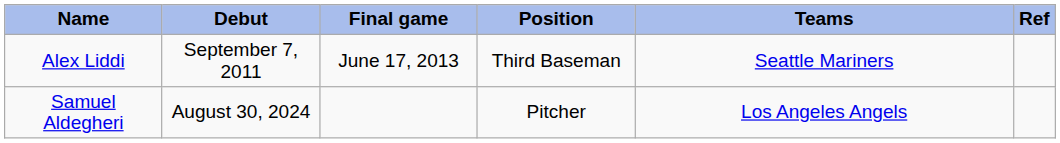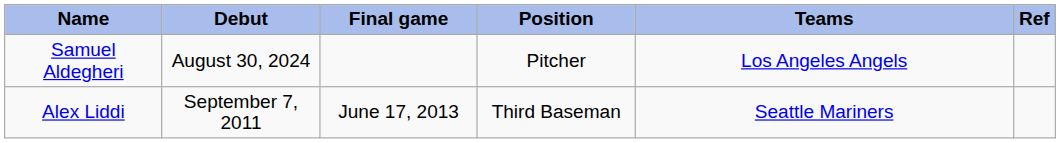rows swapped: Alex Liddi <-> Samuel Aldegheri
